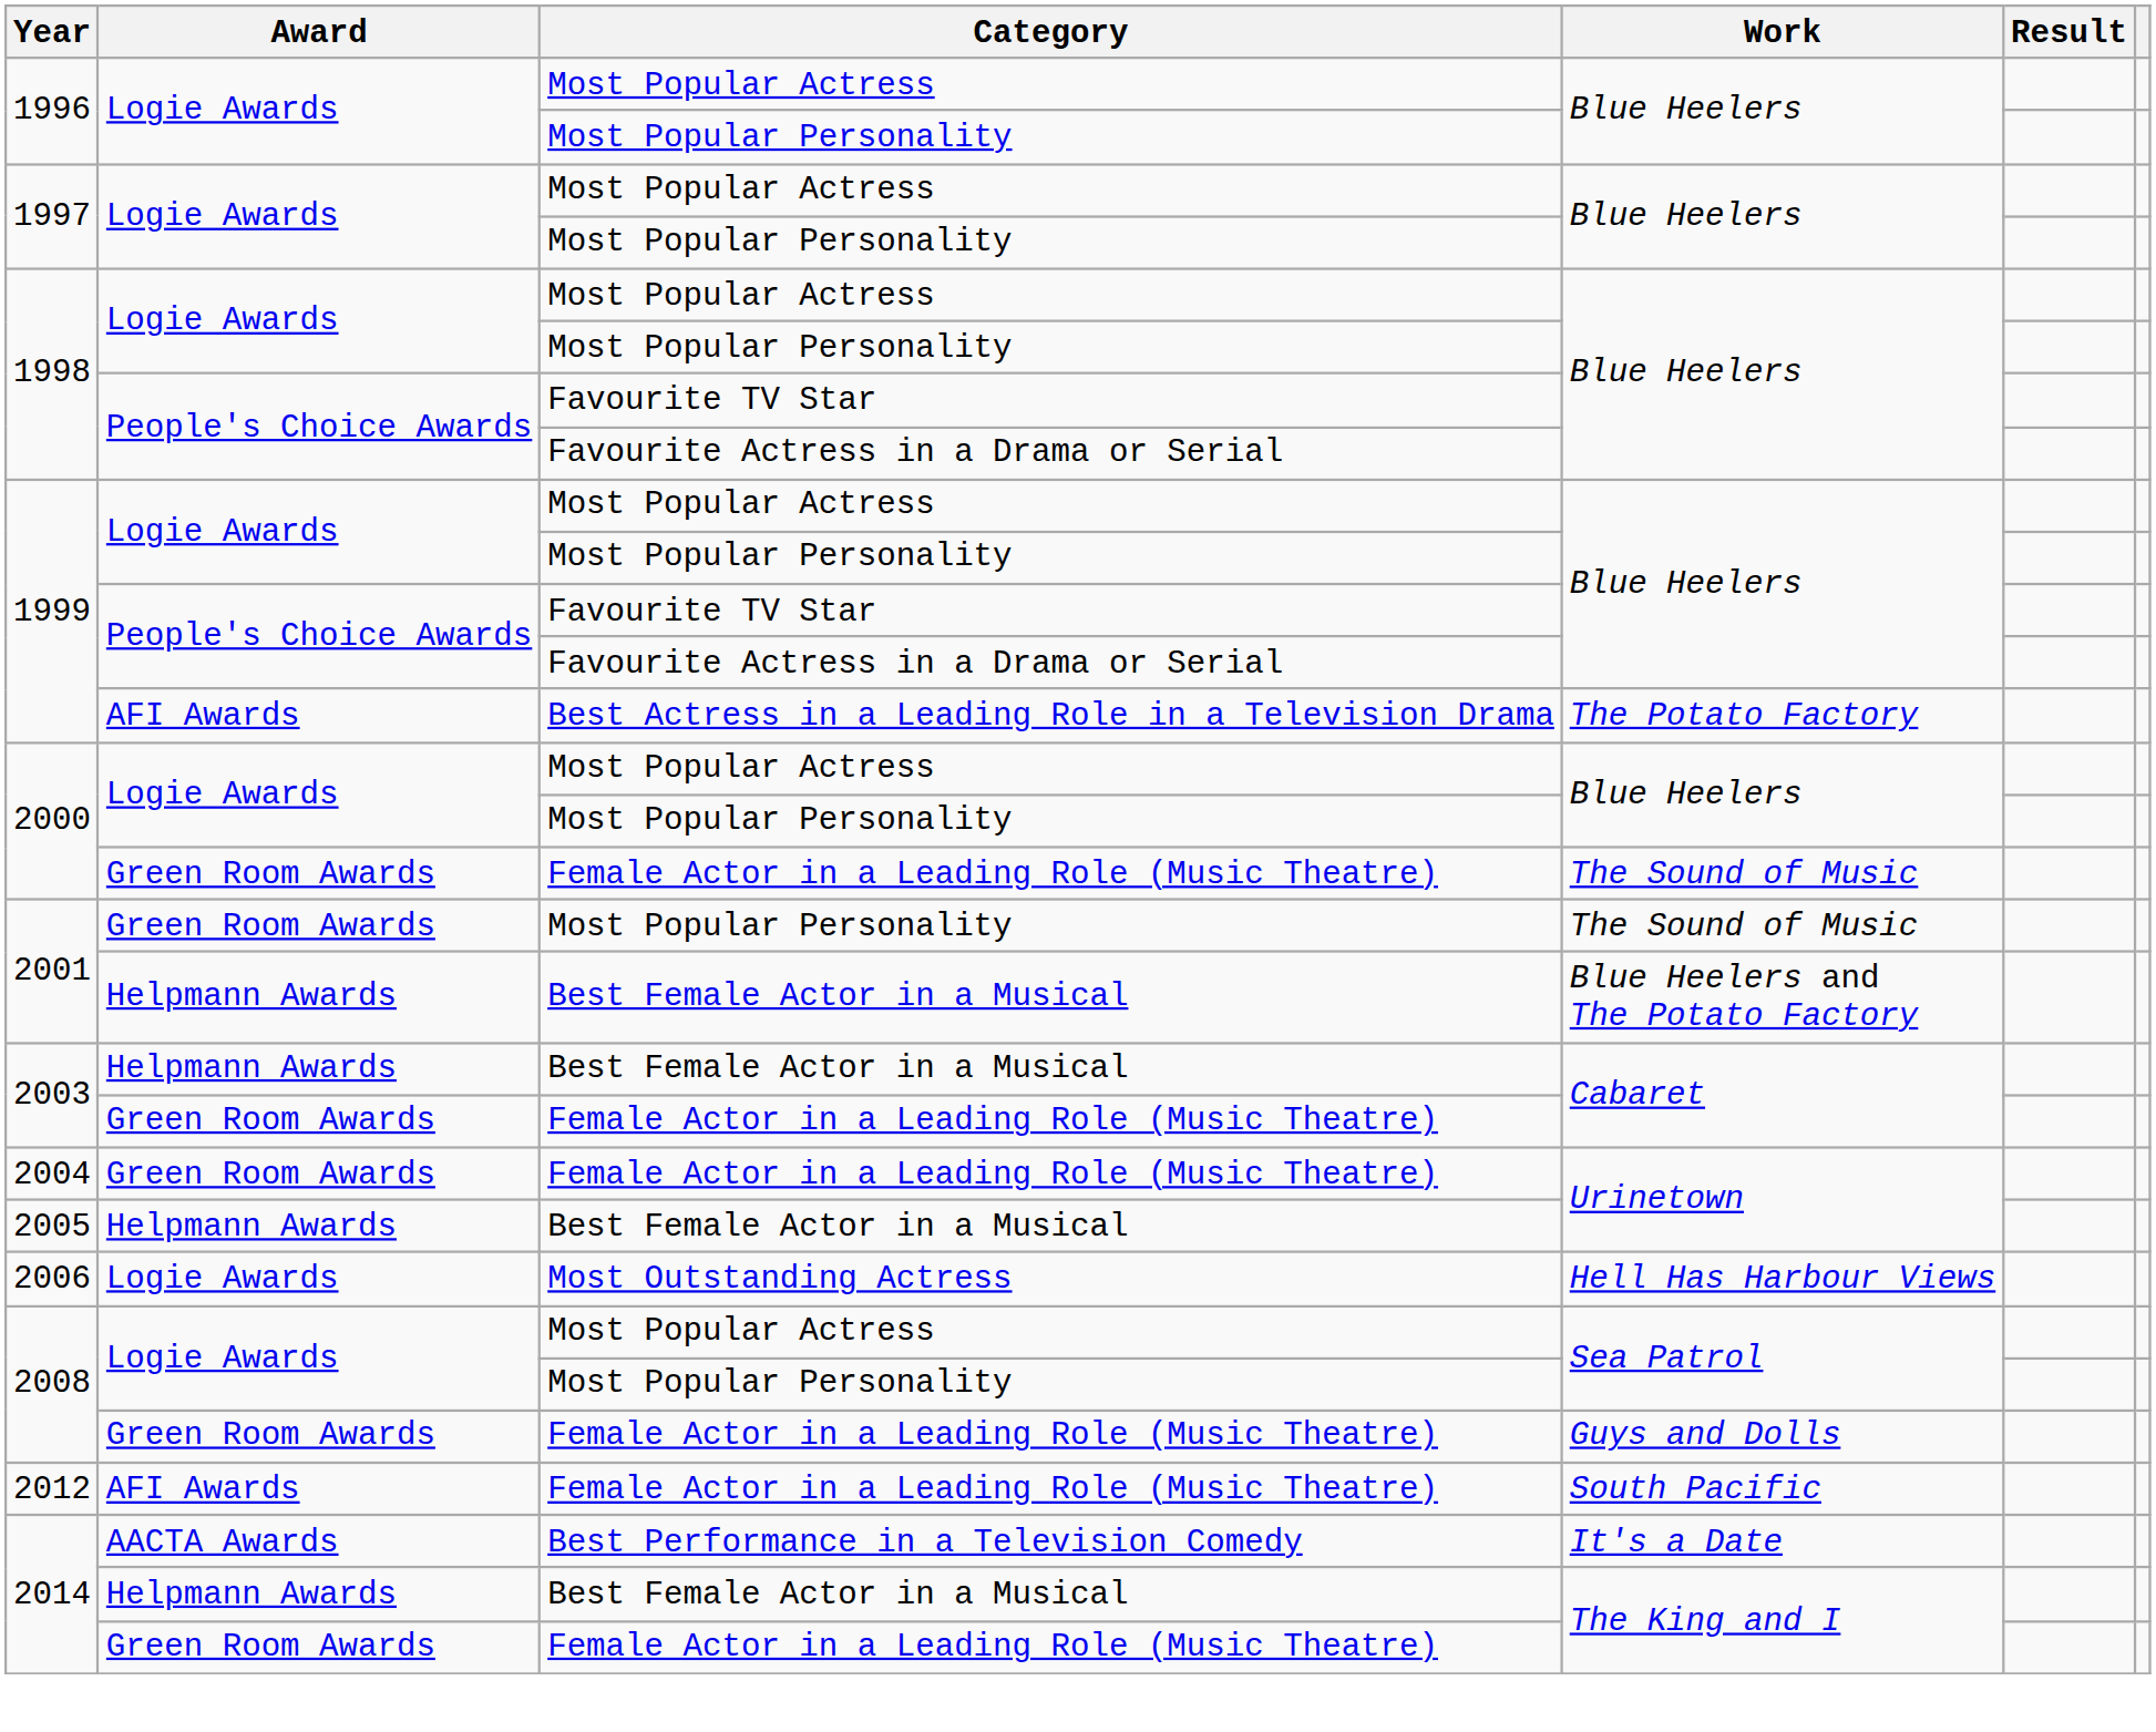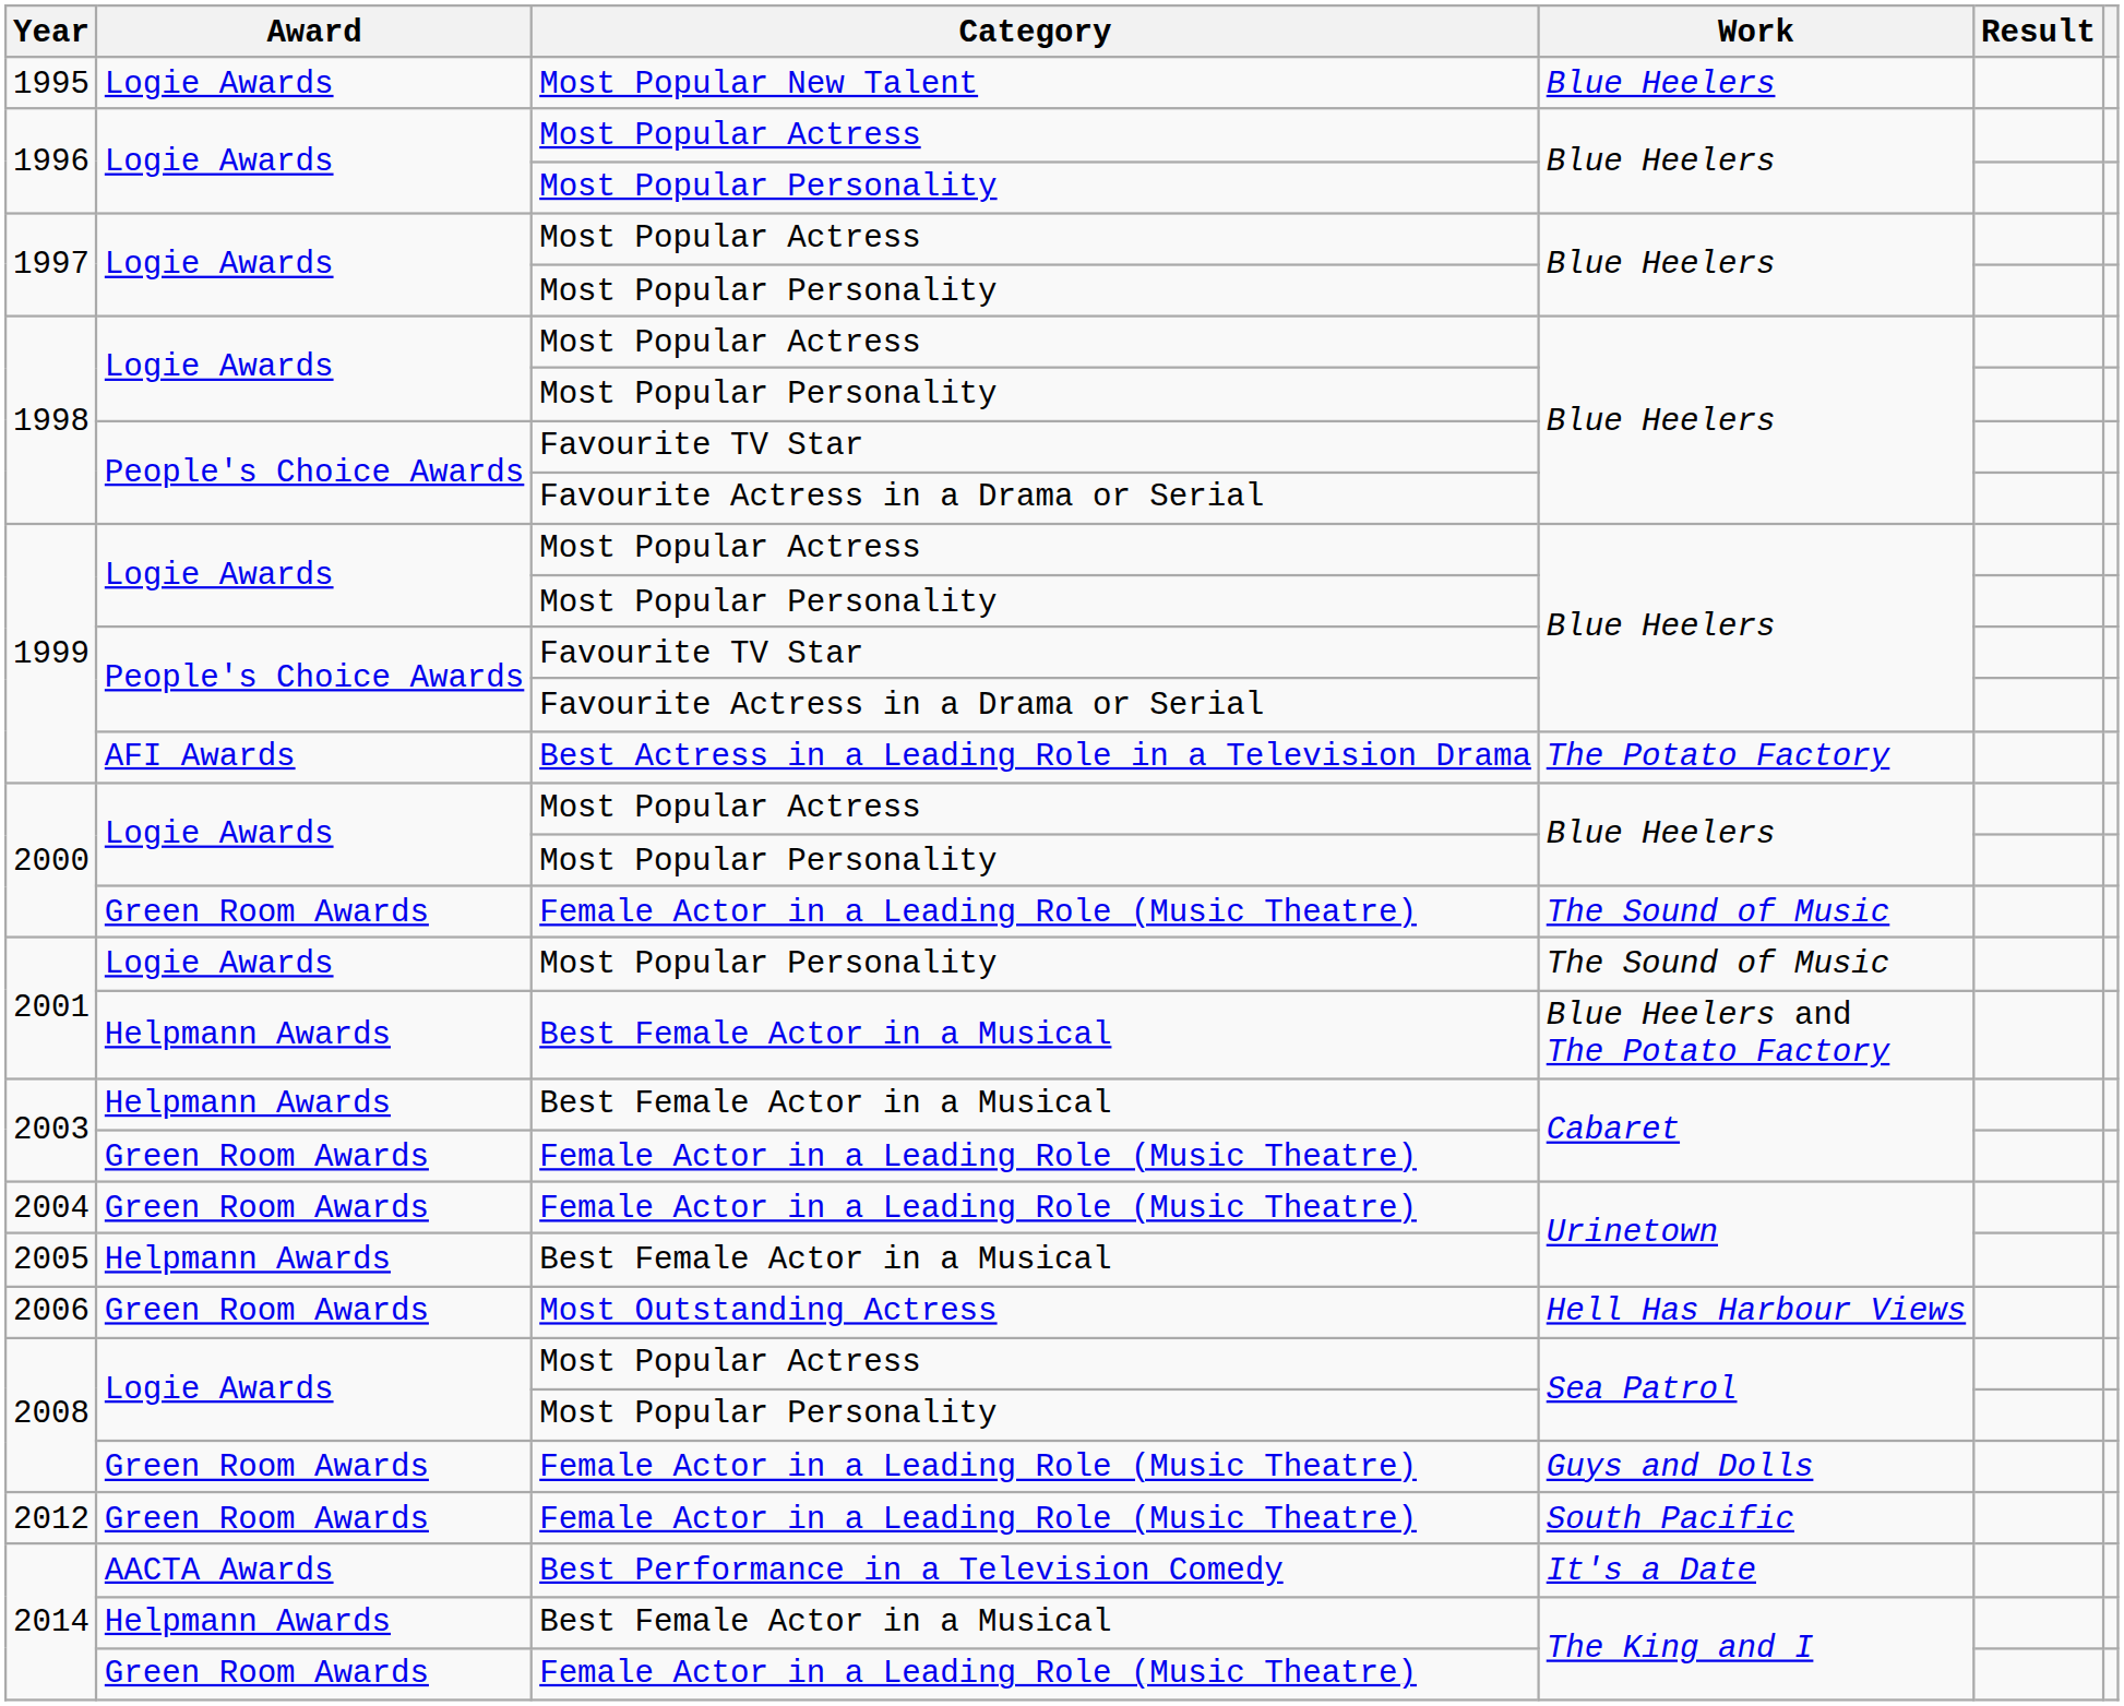+ row: 1995 | Logie Awards | Most Popular New Talent | Blue Heelers
2001 / Most Popular Personality | Award: Green Room Awards -> Logie Awards
2006 | Award: Logie Awards -> Green Room Awards
2012 | Award: AFI Awards -> Green Room Awards
